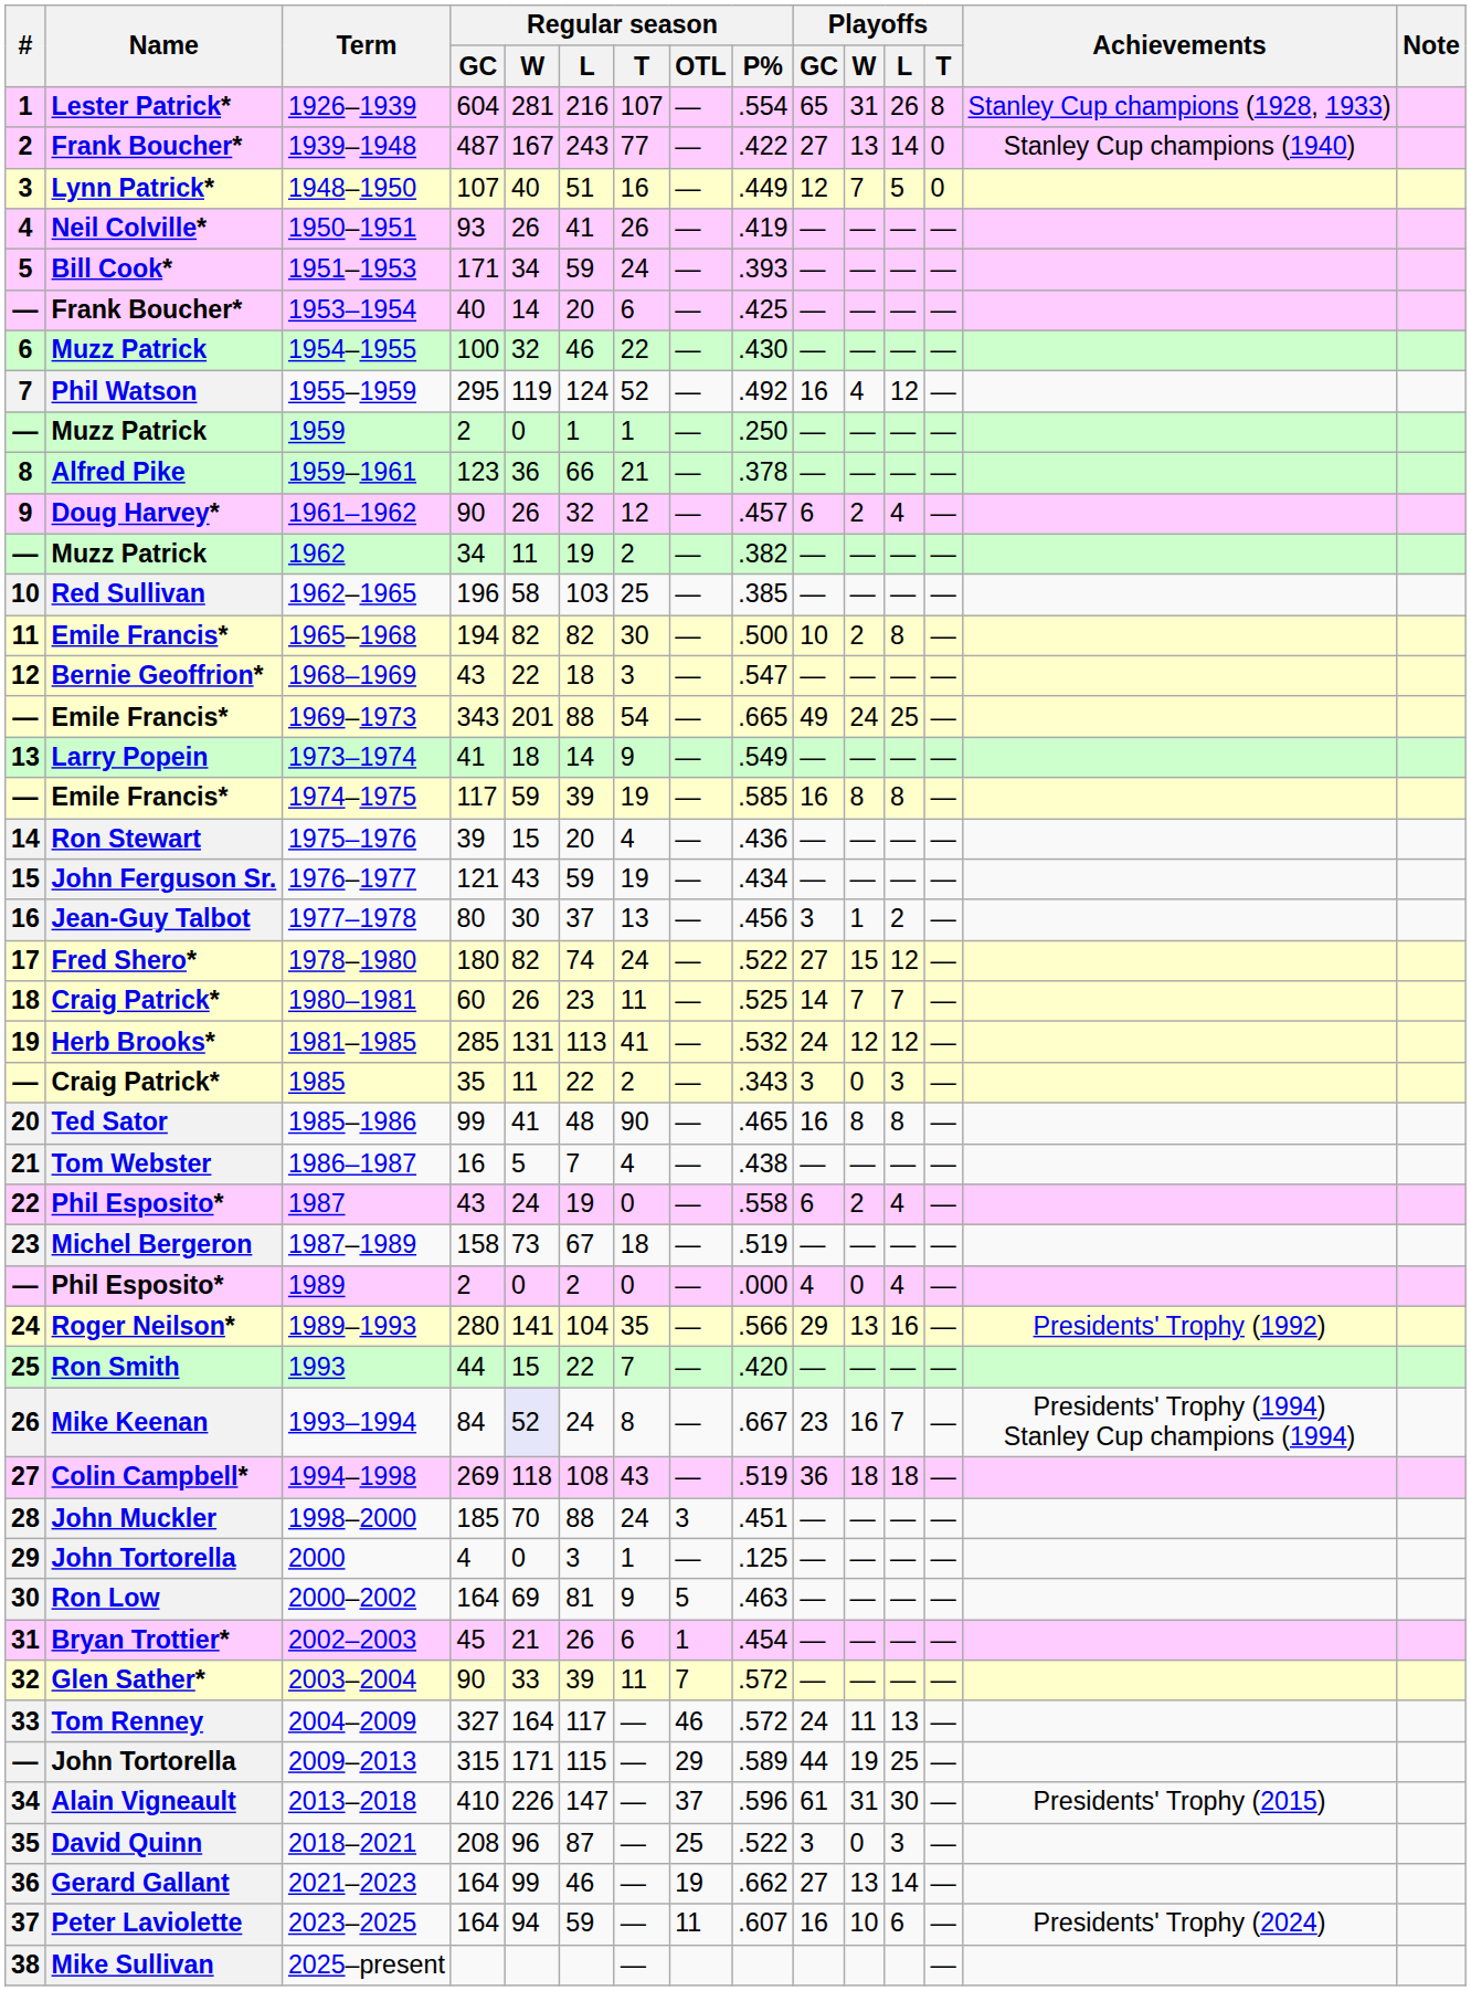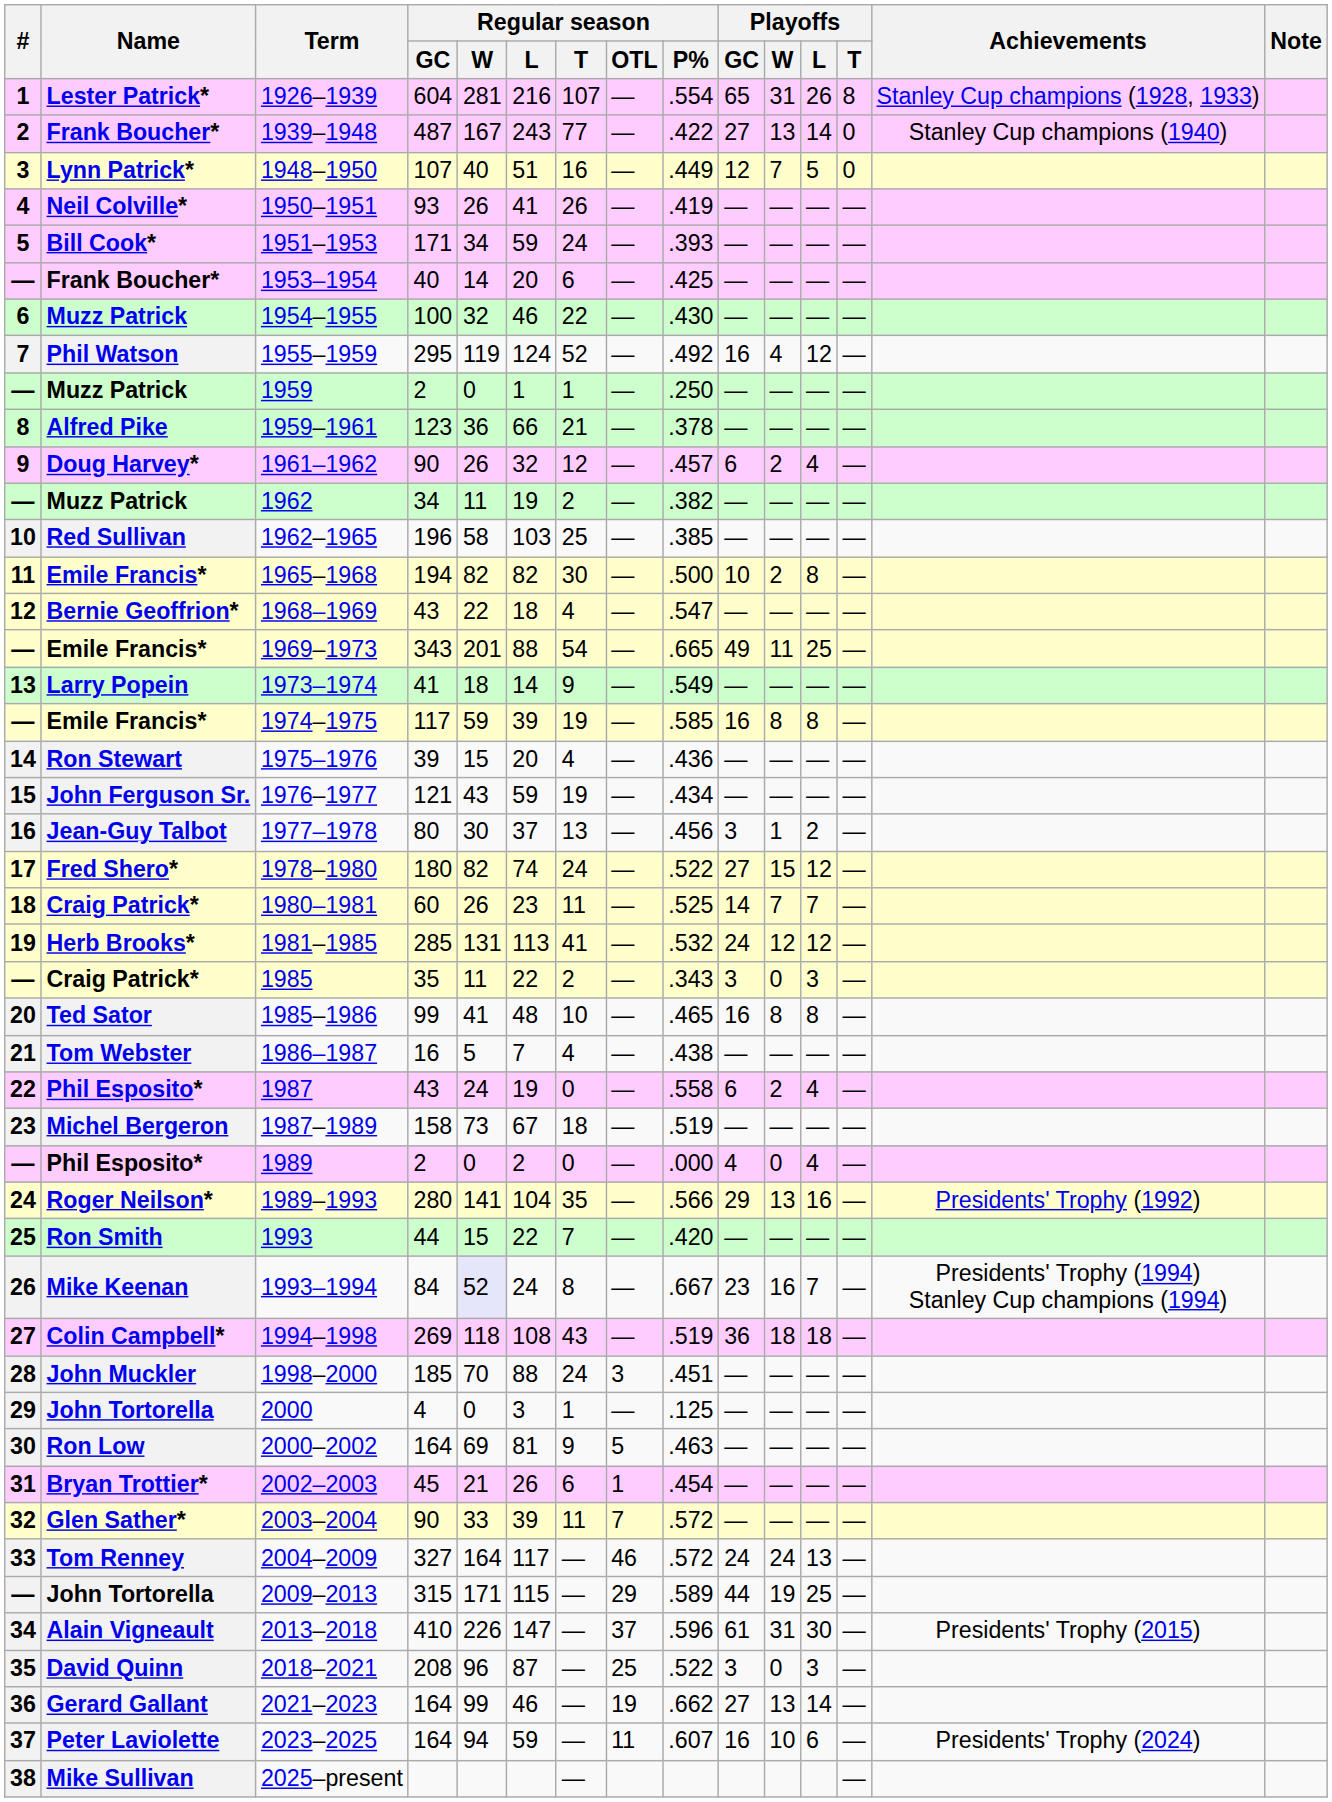1968–1969 | Regular season / T: 3 -> 4
1969–1973 | Playoffs / W: 24 -> 11
1985–1986 | Regular season / T: 90 -> 10
2004–2009 | Playoffs / W: 11 -> 24
